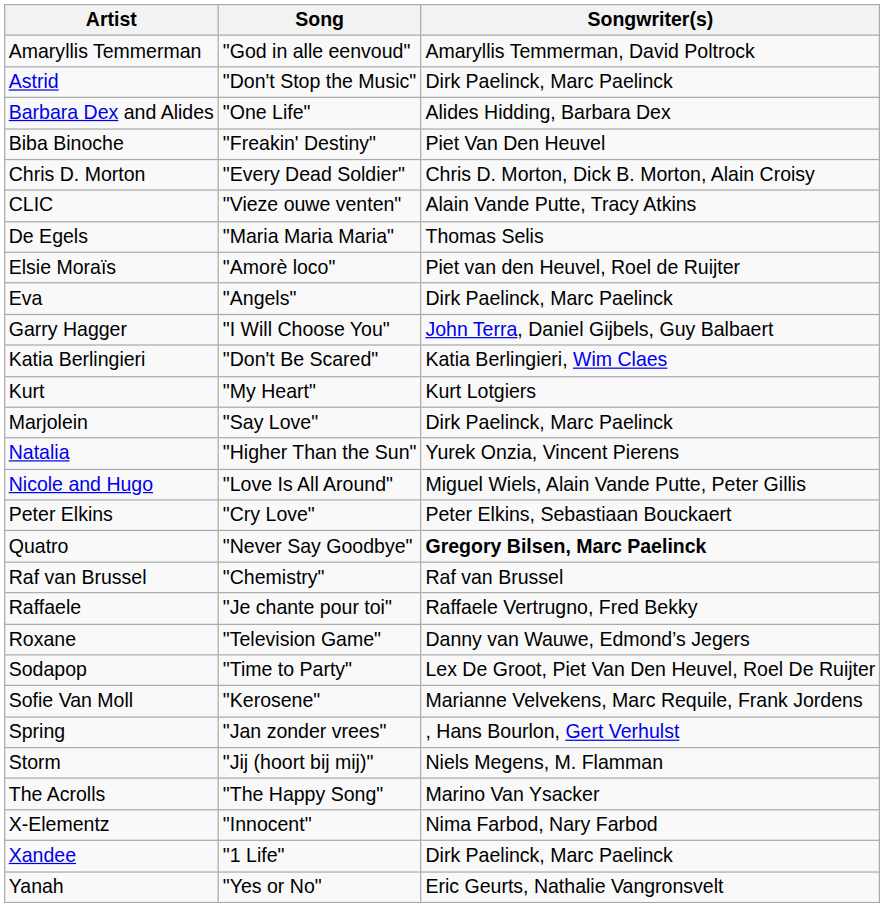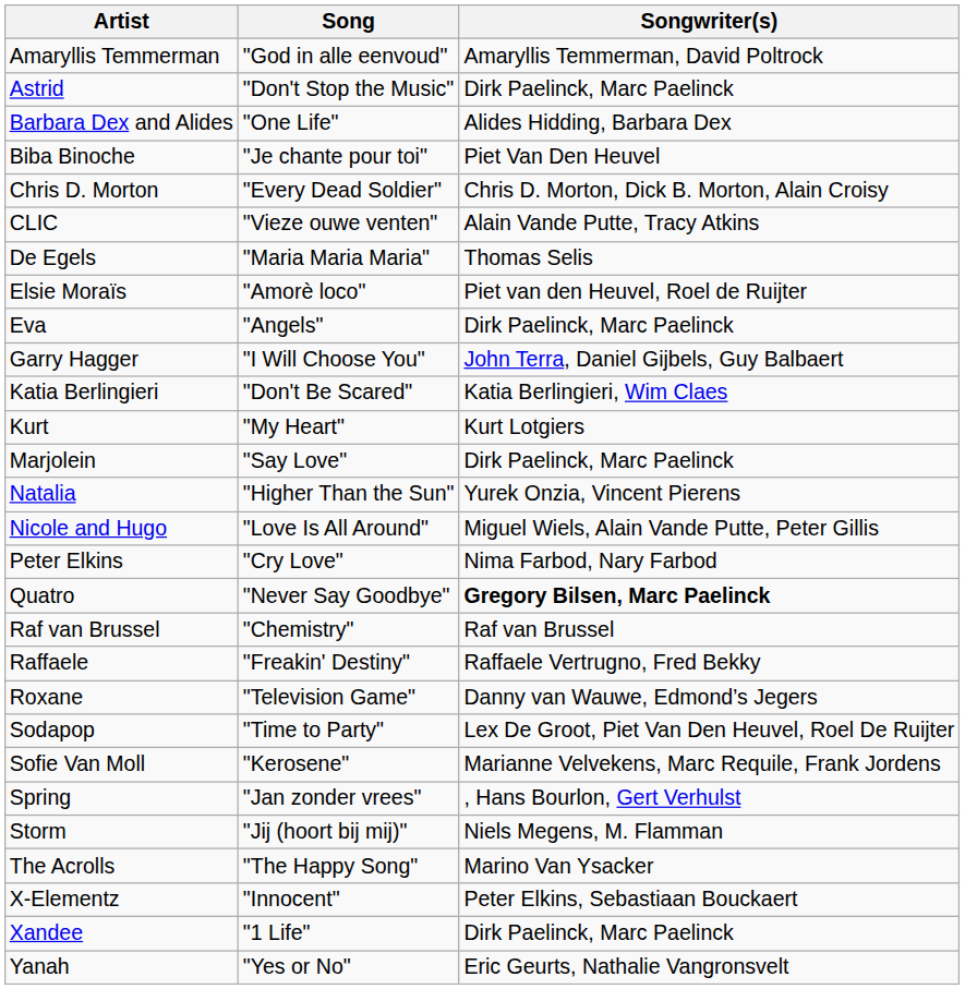Biba Binoche | Song: "Freakin' Destiny" -> "Je chante pour toi"
Peter Elkins | Songwriter(s): Peter Elkins, Sebastiaan Bouckaert -> Nima Farbod, Nary Farbod
Raffaele | Song: "Je chante pour toi" -> "Freakin' Destiny"
X-Elementz | Songwriter(s): Nima Farbod, Nary Farbod -> Peter Elkins, Sebastiaan Bouckaert
